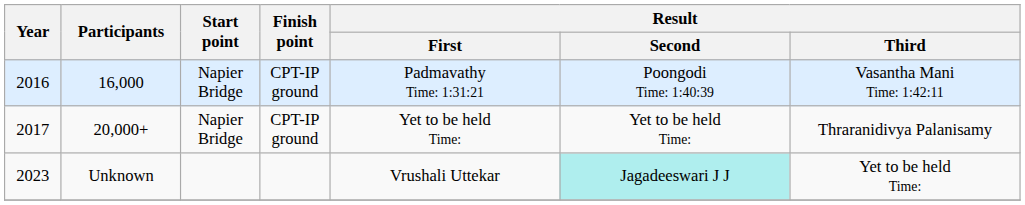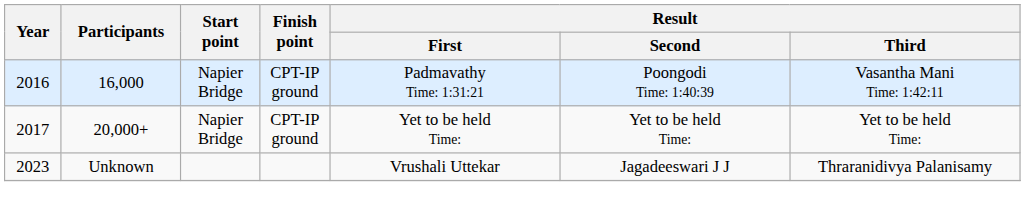2017 | Result / Third: Thraranidivya Palanisamy -> Yet to be held Time:
2023 | Result / Second: paleturquoise background -> no background
2023 | Result / Third: Yet to be held Time: -> Thraranidivya Palanisamy
